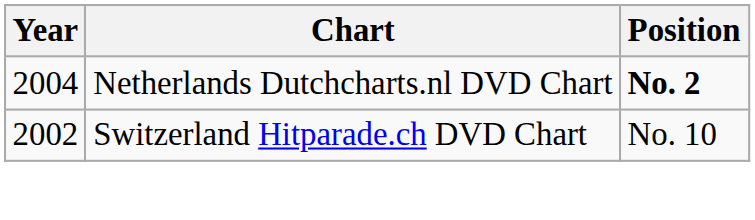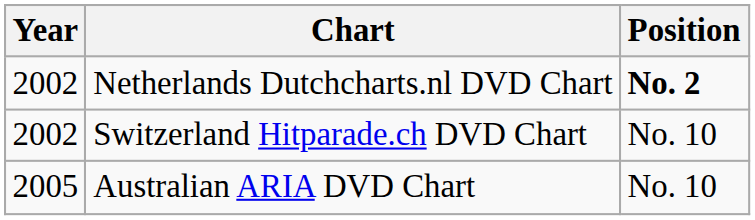Netherlands Dutchcharts.nl DVD Chart | Year: 2004 -> 2002
+ row: 2005 | Australian ARIA DVD Chart | No. 10
